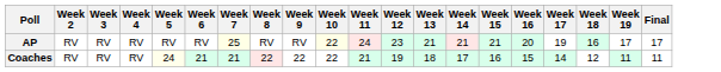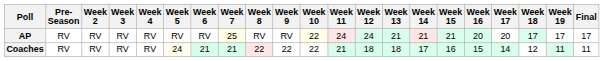+ column: Pre- Season | RV | RV
AP | Week 12: 23 -> 24
AP | Week 17: 19 -> 20
AP | Week 18: 16 -> 17
Coaches | Week 12: 19 -> 18
